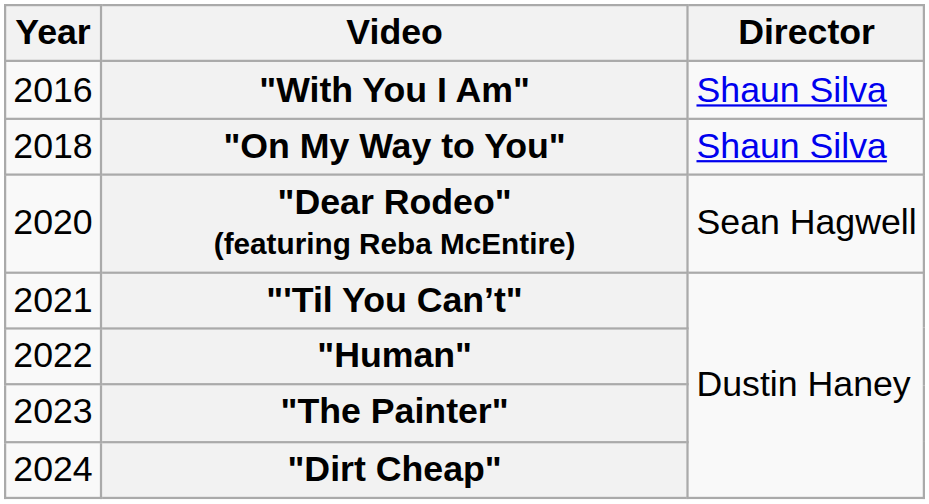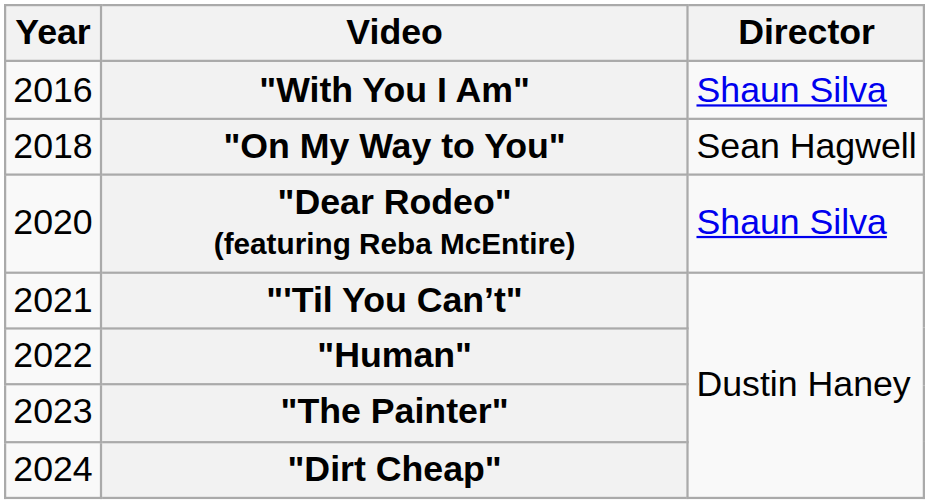"On My Way to You" | Director: Shaun Silva -> Sean Hagwell
"Dear Rodeo" (featuring Reba McEntire) | Director: Sean Hagwell -> Shaun Silva
